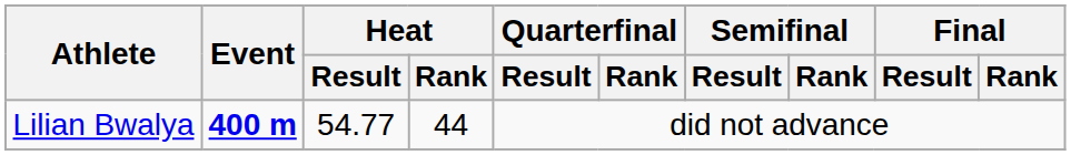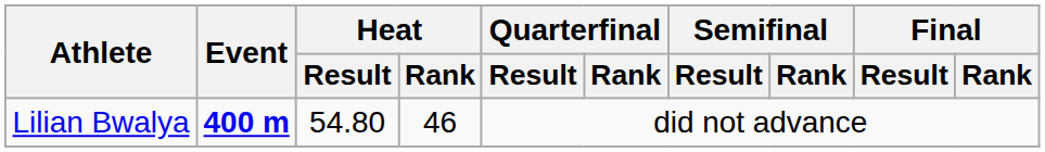Lilian Bwalya | Heat / Result: 54.77 -> 54.80
Lilian Bwalya | Heat / Rank: 44 -> 46
